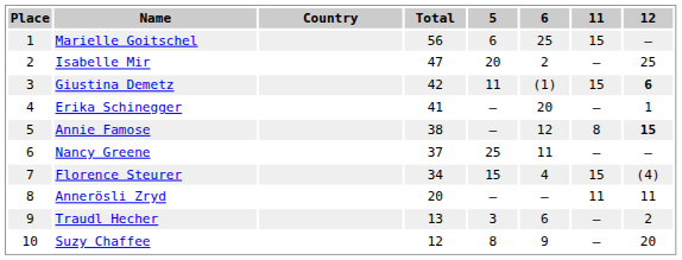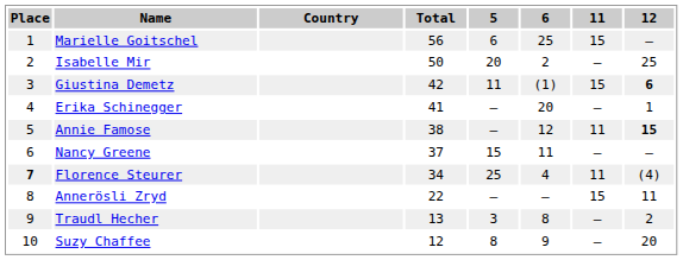Isabelle Mir | Total: 47 -> 50
Annie Famose | 11: 8 -> 11
Nancy Greene | 5: 25 -> 15
Florence Steurer | Place: normal -> bold
Florence Steurer | 5: 15 -> 25
Florence Steurer | 11: 15 -> 11
Annerösli Zryd | Total: 20 -> 22
Annerösli Zryd | 11: 11 -> 15
Traudl Hecher | 6: 6 -> 8
